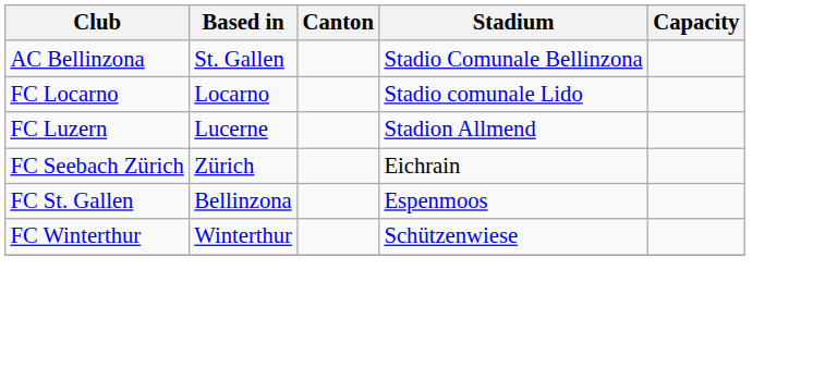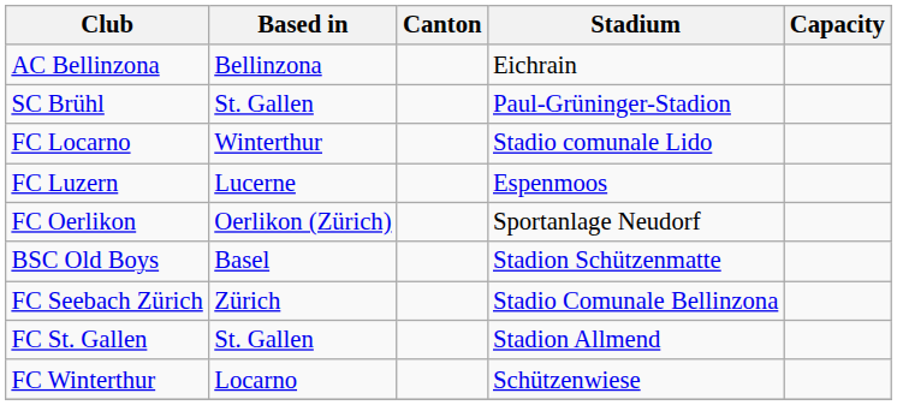AC Bellinzona | Based in: St. Gallen -> Bellinzona
AC Bellinzona | Stadium: Stadio Comunale Bellinzona -> Eichrain
+ row: SC Brühl | St. Gallen | Paul-Grüninger-Stadion
FC Locarno | Based in: Locarno -> Winterthur
FC Luzern | Stadium: Stadion Allmend -> Espenmoos
+ row: FC Oerlikon | Oerlikon (Zürich) | Sportanlage Neudorf
+ row: BSC Old Boys | Basel | Stadion Schützenmatte
FC Seebach Zürich | Stadium: Eichrain -> Stadio Comunale Bellinzona
FC St. Gallen | Based in: Bellinzona -> St. Gallen
FC St. Gallen | Stadium: Espenmoos -> Stadion Allmend
FC Winterthur | Based in: Winterthur -> Locarno
